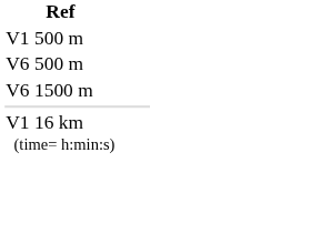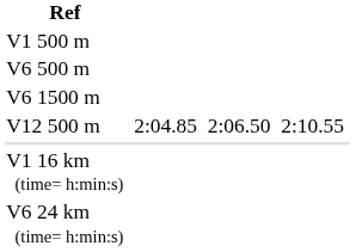+ row: V12 500 m | 2:04.85 | 2:06.50 | 2:10.55
+ row: V6 24 km (time= h:min:s)
